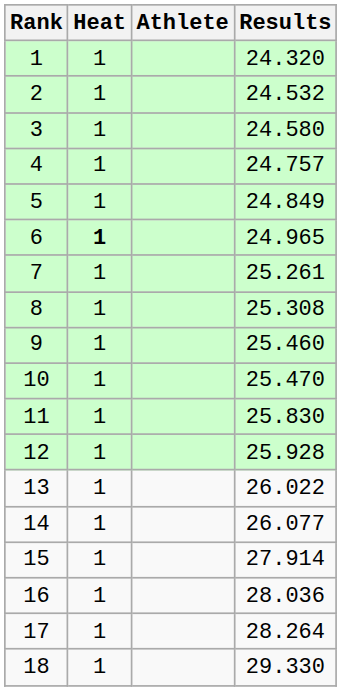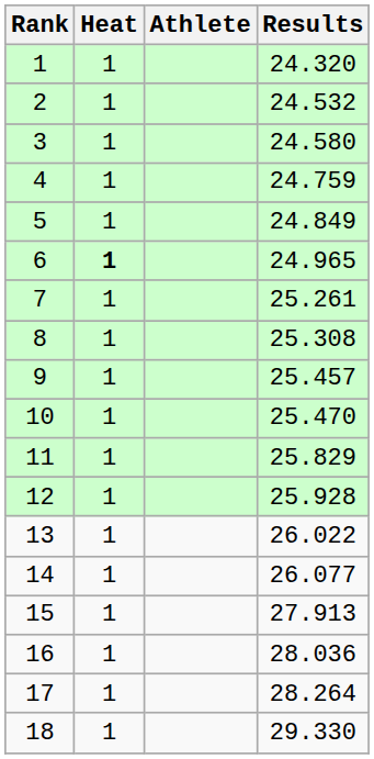4 | Results: 24.757 -> 24.759
9 | Results: 25.460 -> 25.457
11 | Results: 25.830 -> 25.829
15 | Results: 27.914 -> 27.913
